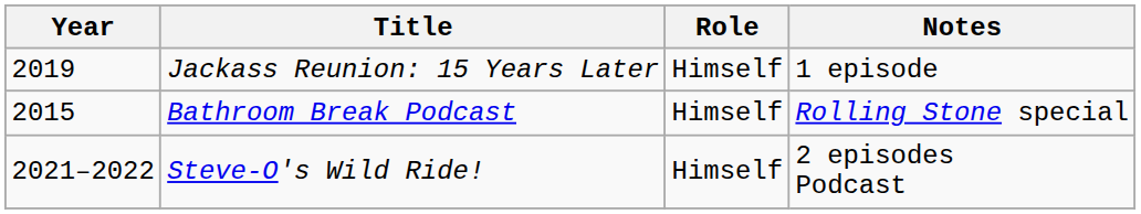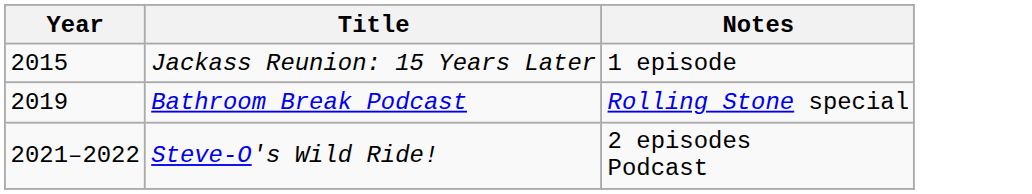- column: Role | Himself | Himself | Himself
Jackass Reunion: 15 Years Later | Year: 2019 -> 2015
Bathroom Break Podcast | Year: 2015 -> 2019
